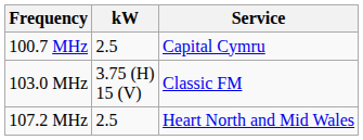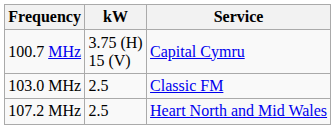100.7 MHz | kW: 2.5 -> 3.75 (H) 15 (V)
103.0 MHz | kW: 3.75 (H) 15 (V) -> 2.5
